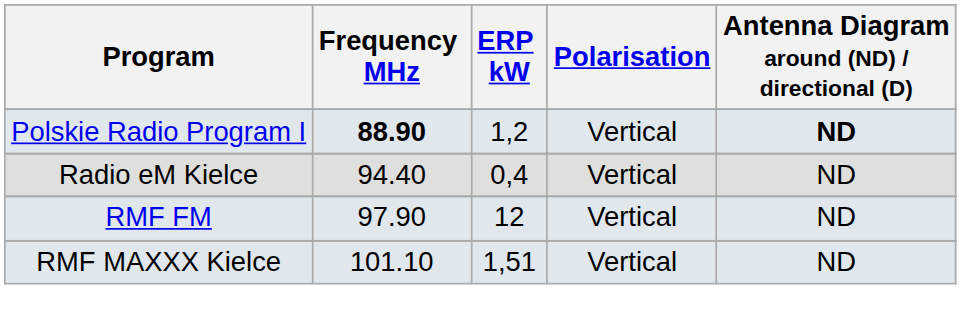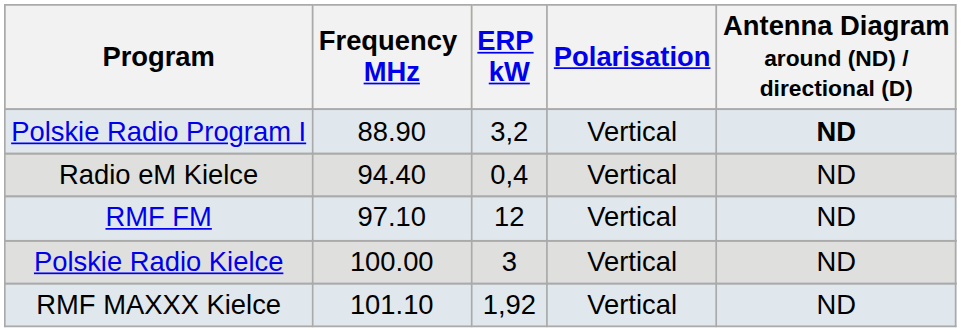Polskie Radio Program I | Frequency MHz: bold -> normal
Polskie Radio Program I | ERP kW: 1,2 -> 3,2
RMF FM | Frequency MHz: 97.90 -> 97.10
+ row: Polskie Radio Kielce | 100.00 | 3 | Vertical | ND
RMF MAXXX Kielce | ERP kW: 1,51 -> 1,92
